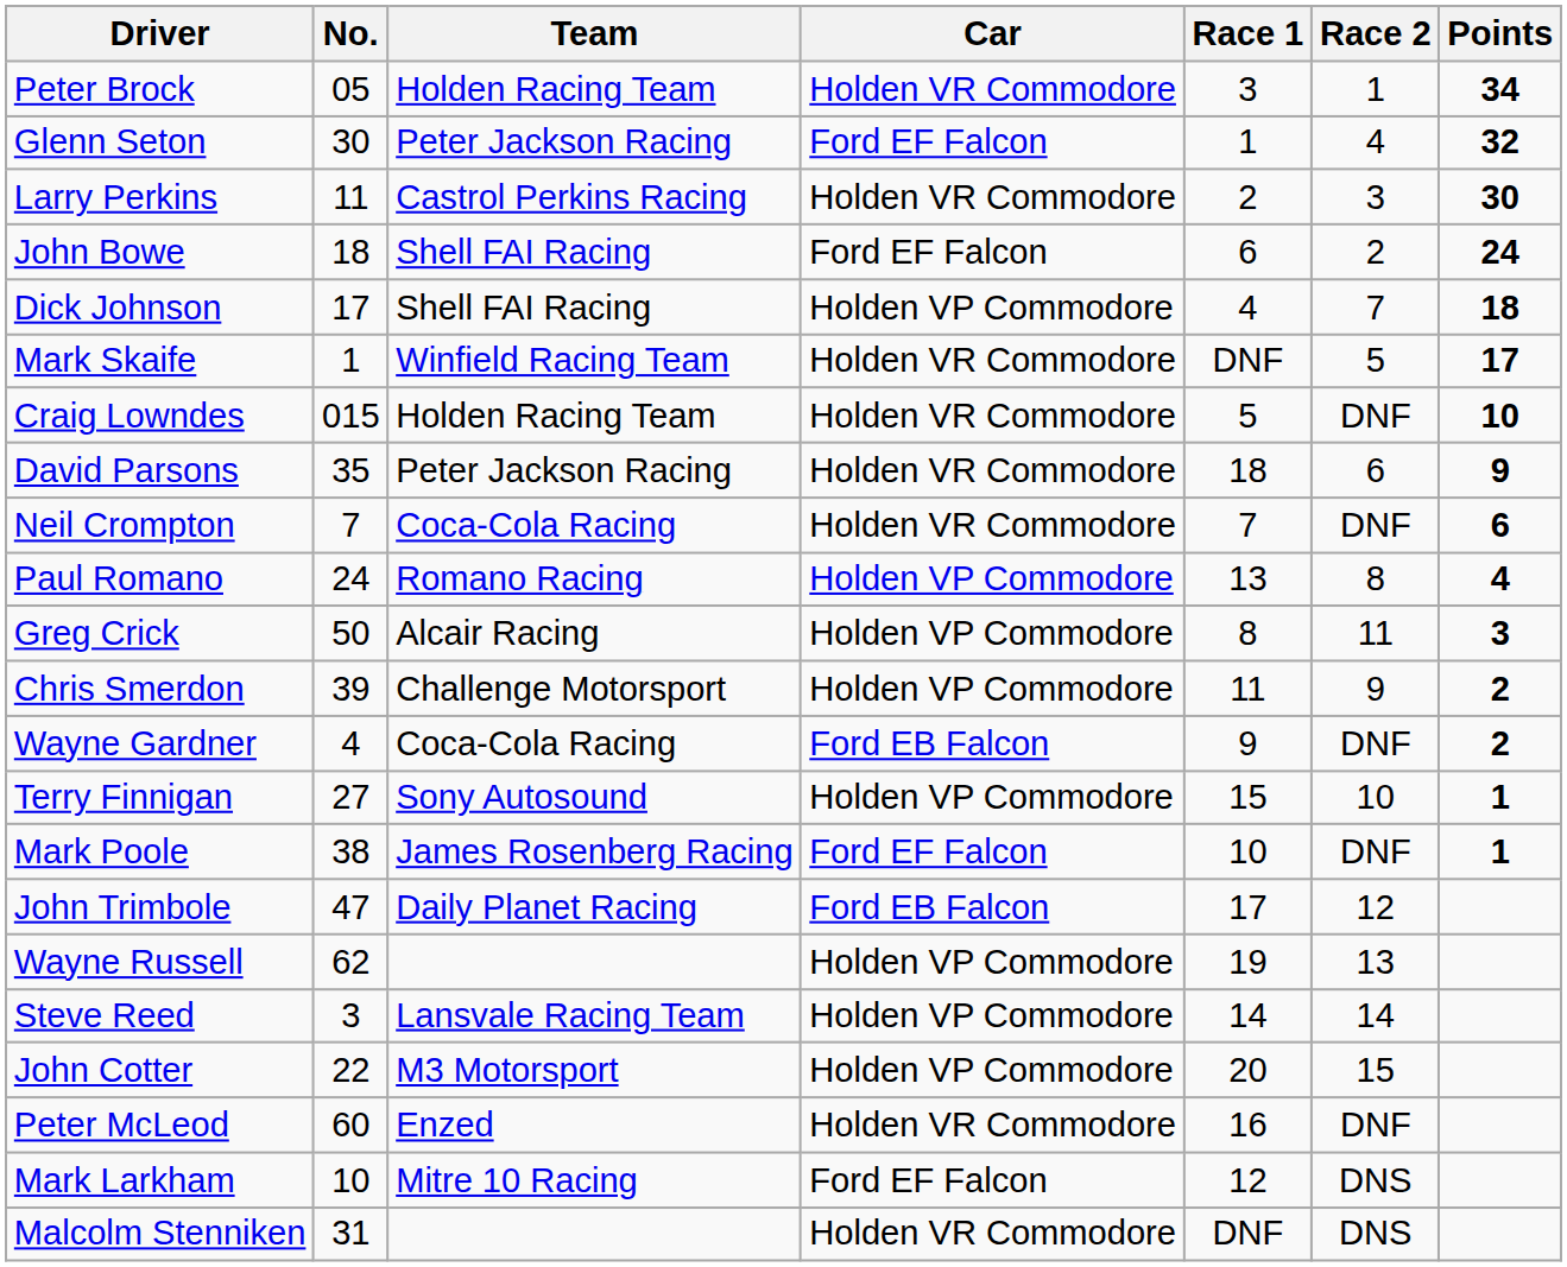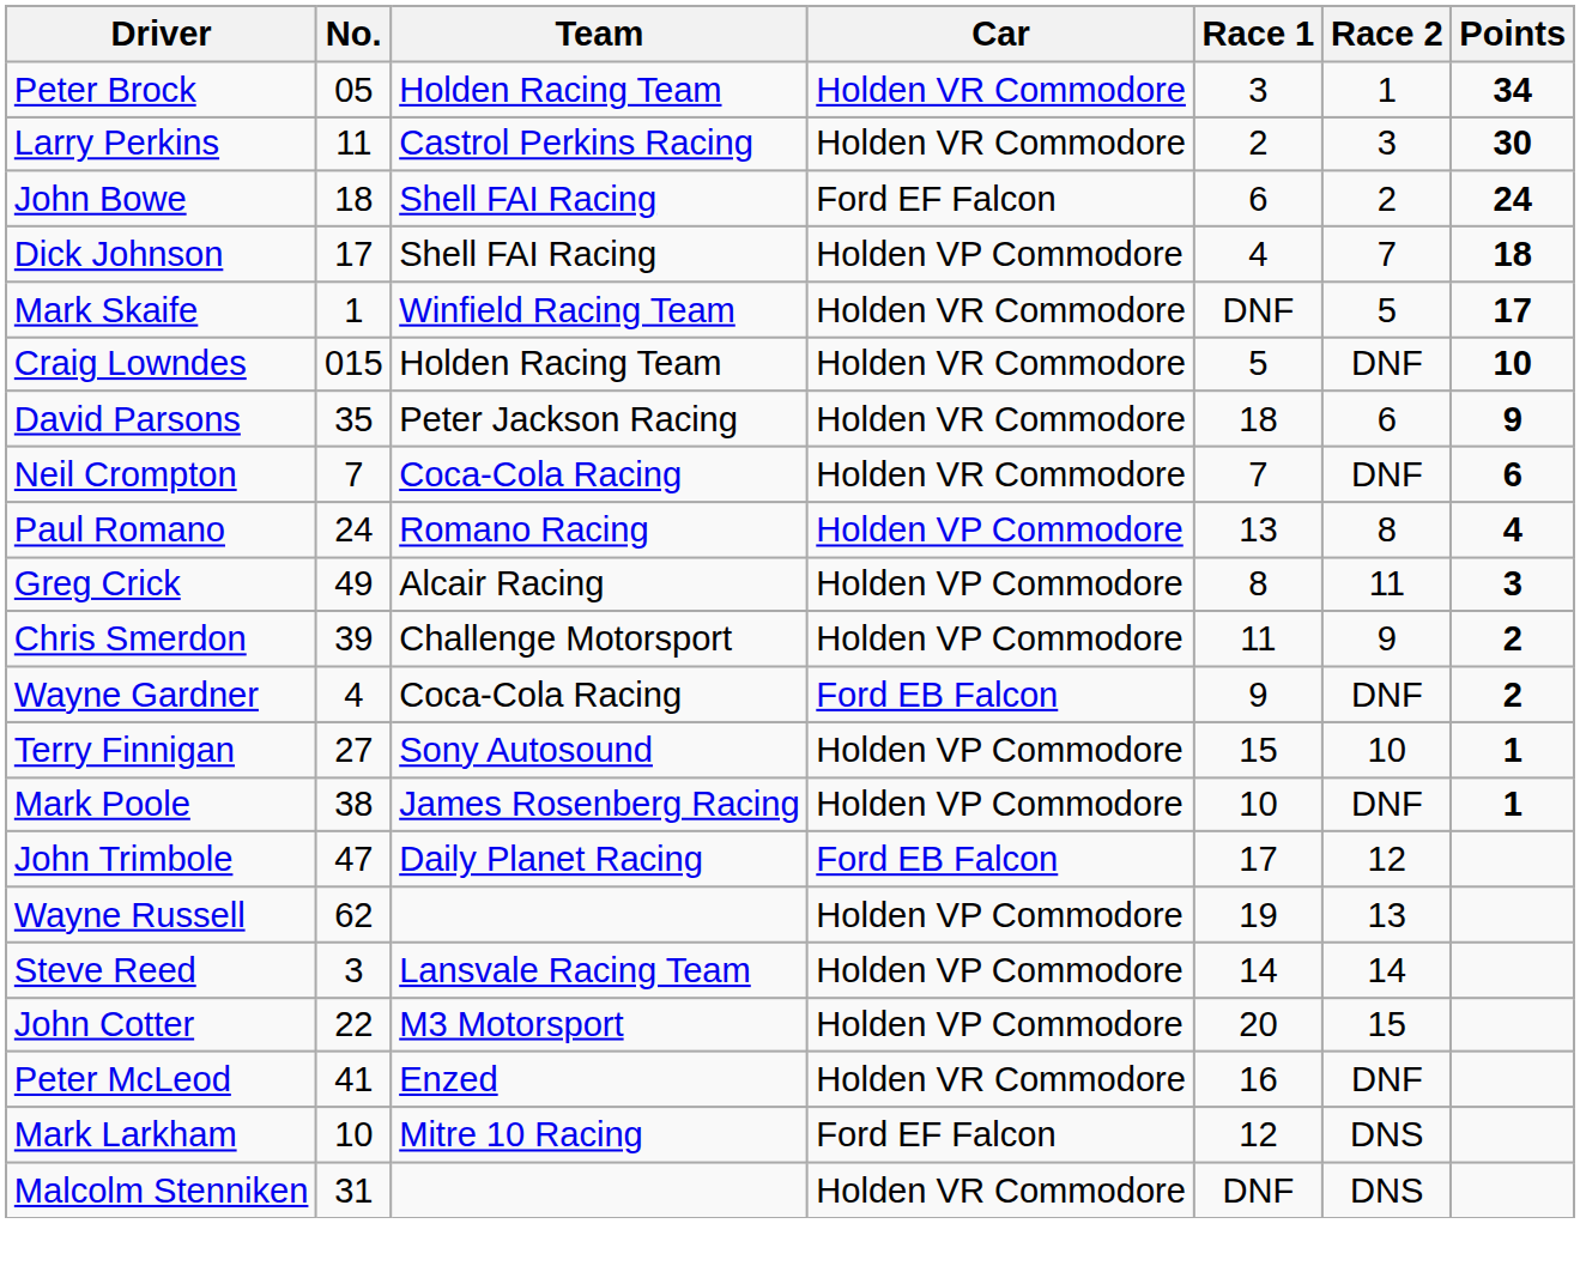- row: Glenn Seton | 30 | Peter Jackson Racing | Ford EF Falcon | 1 | 4 | 32
Greg Crick | No.: 50 -> 49
Mark Poole | Car: Ford EF Falcon -> Holden VP Commodore
Peter McLeod | No.: 60 -> 41
